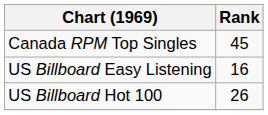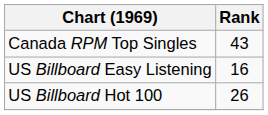Canada RPM Top Singles | Rank: 45 -> 43
